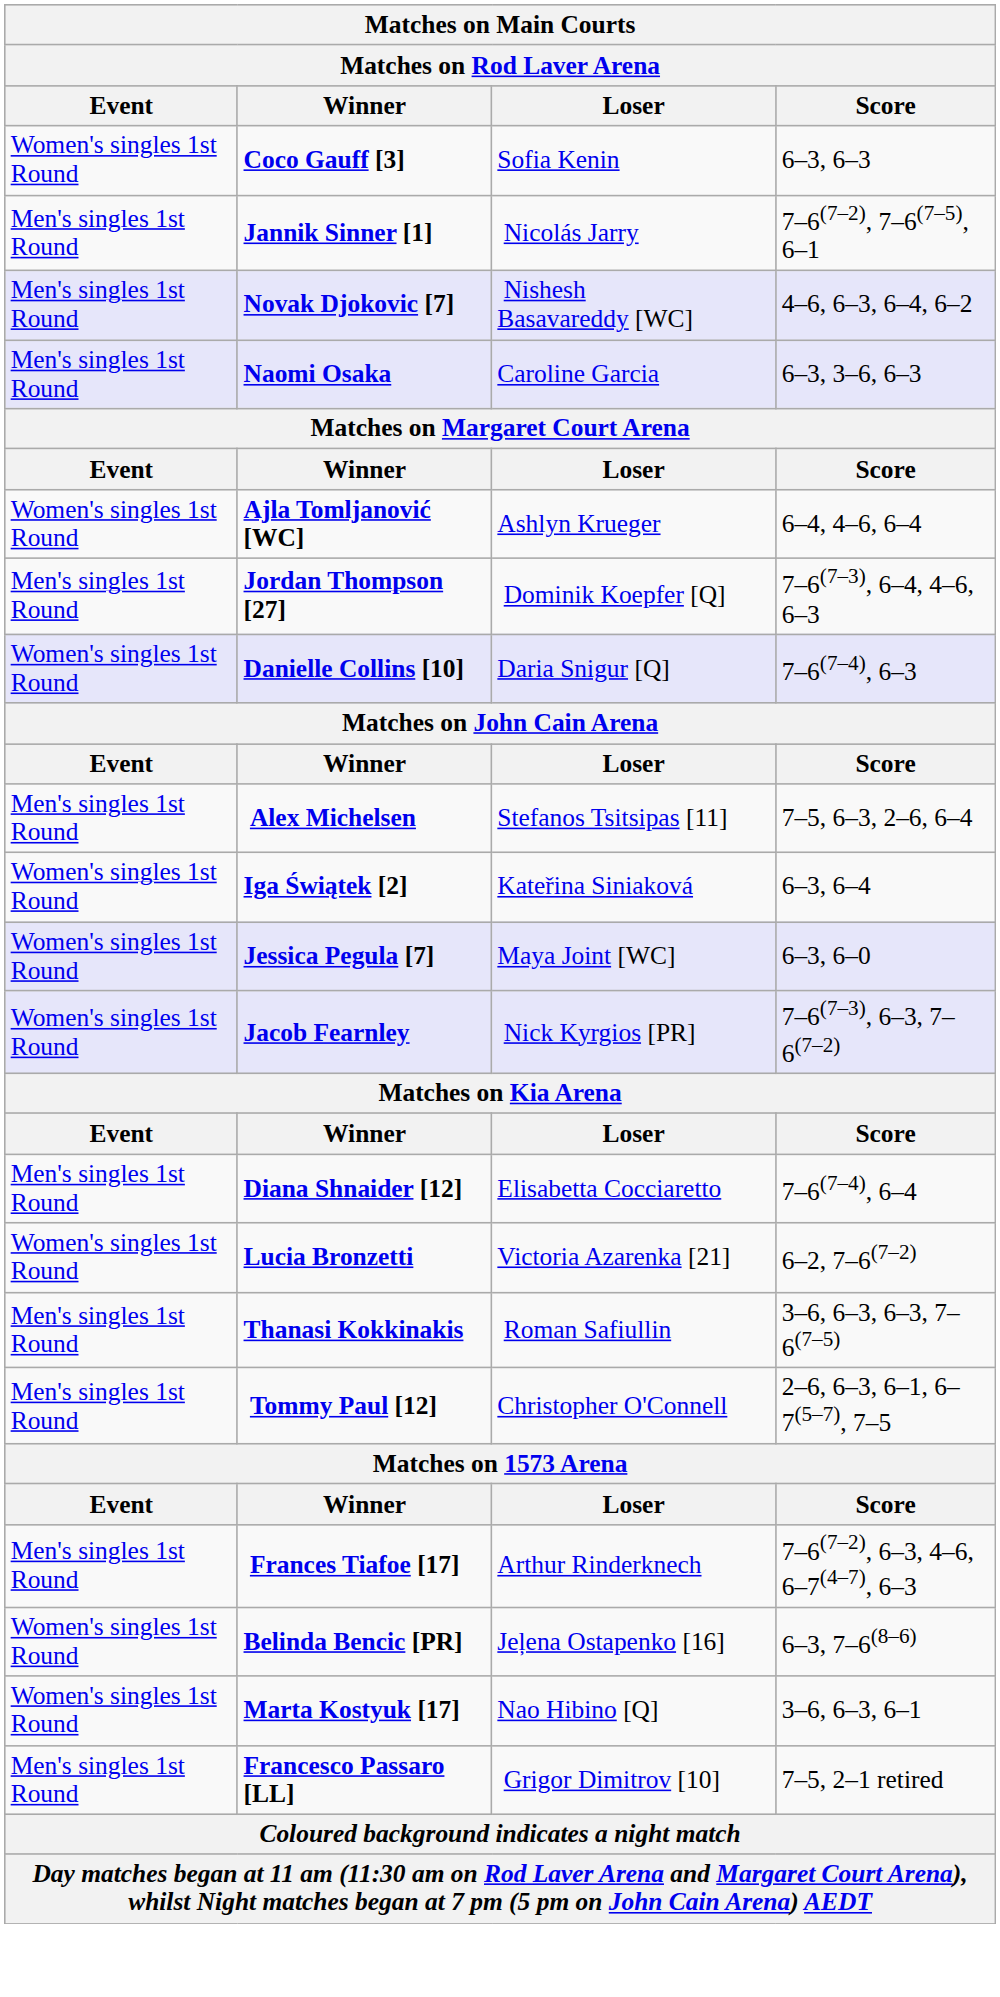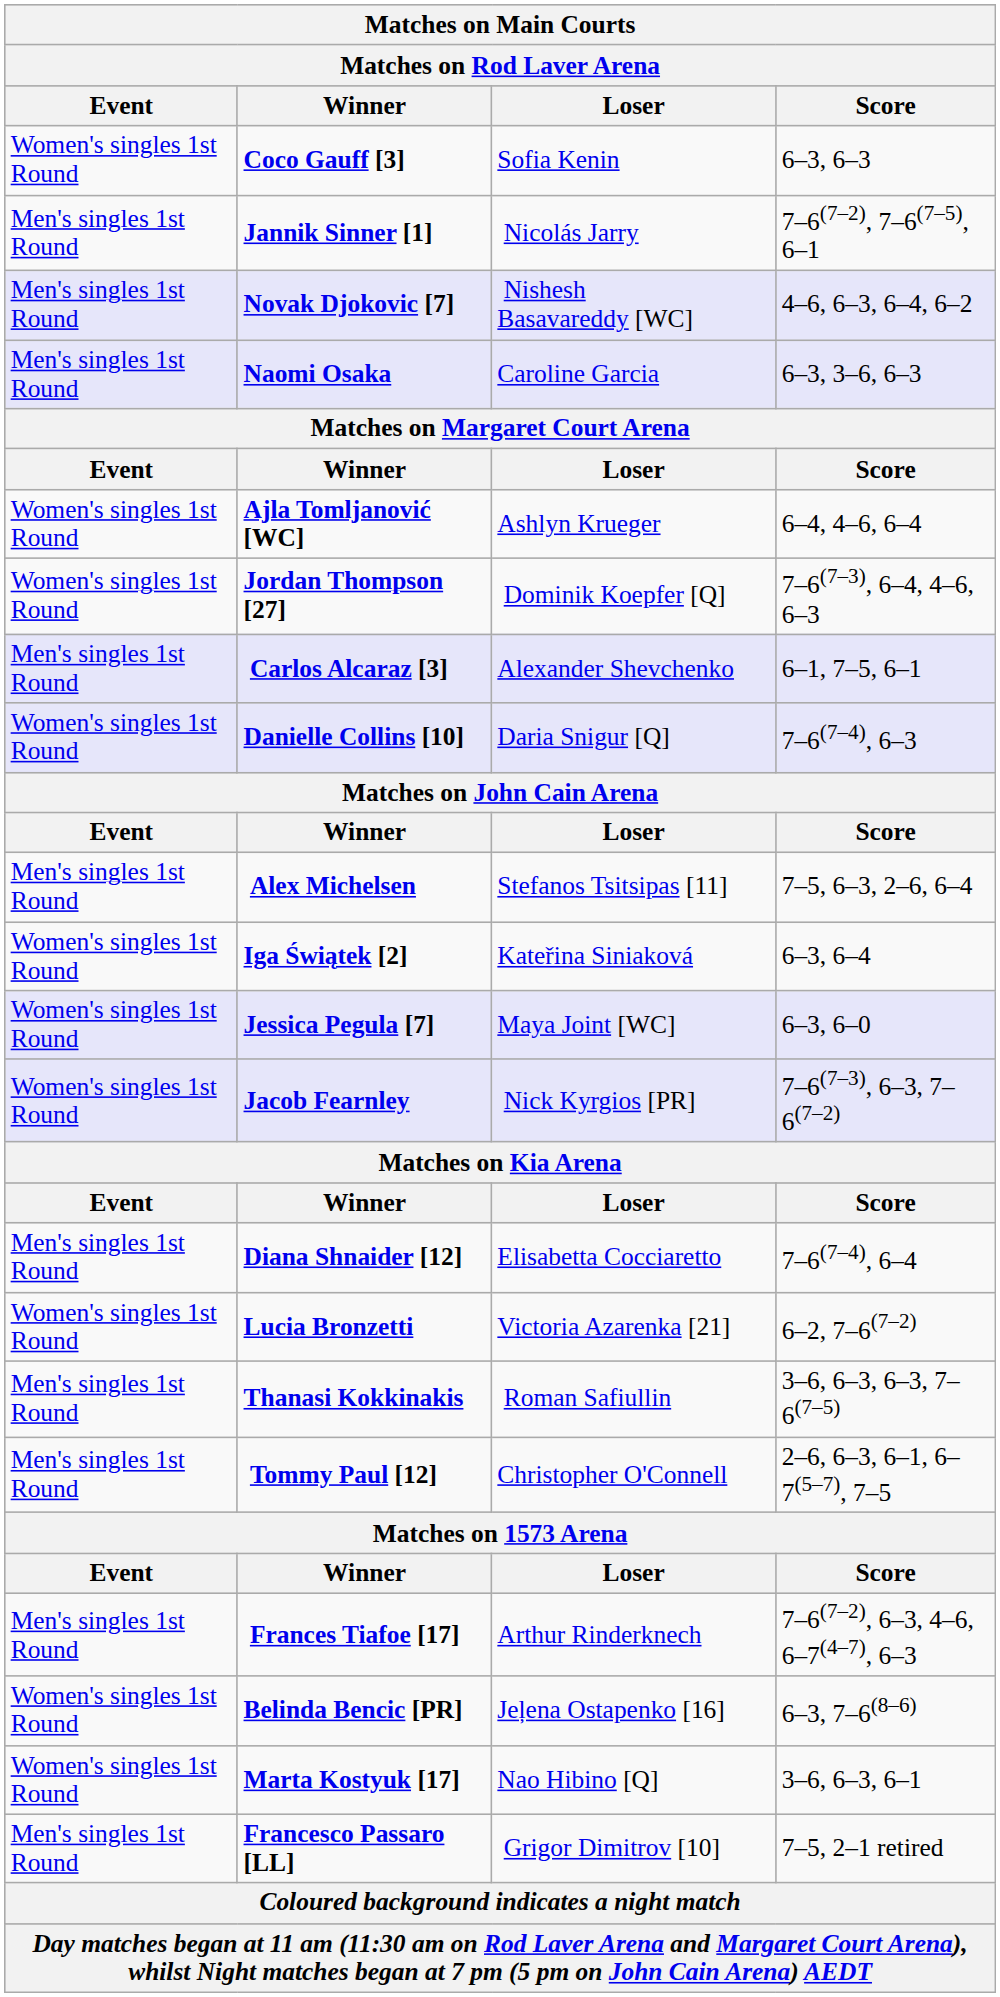Jordan Thompson [27] | Event: Men's singles 1st Round -> Women's singles 1st Round
+ row: Men's singles 1st Round | Carlos Alcaraz [3] | Alexander Shevchenko | 6–1, 7–5, 6–1
